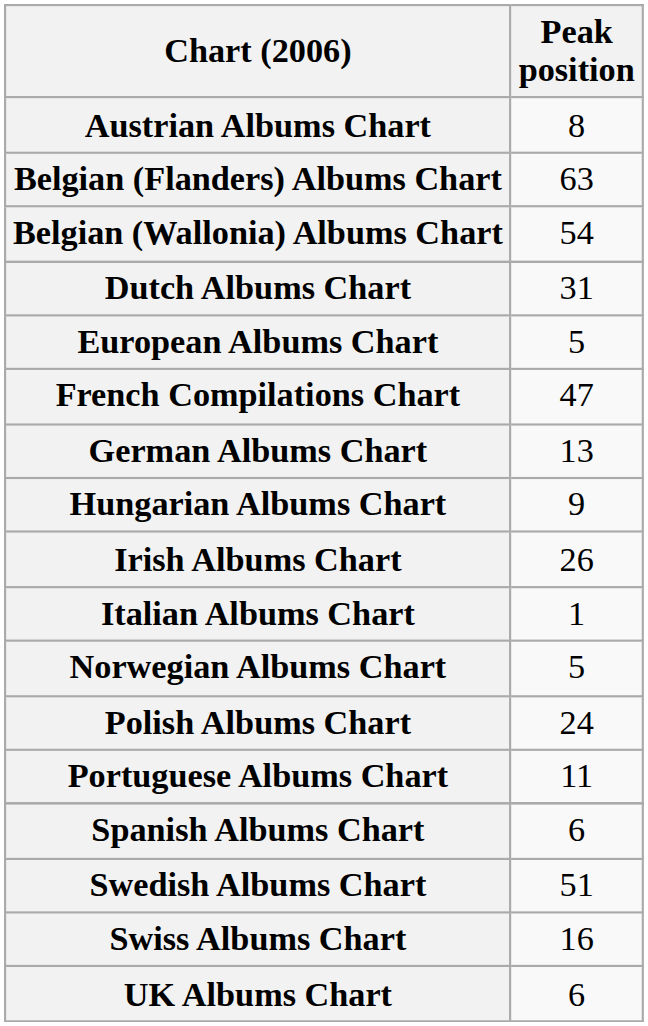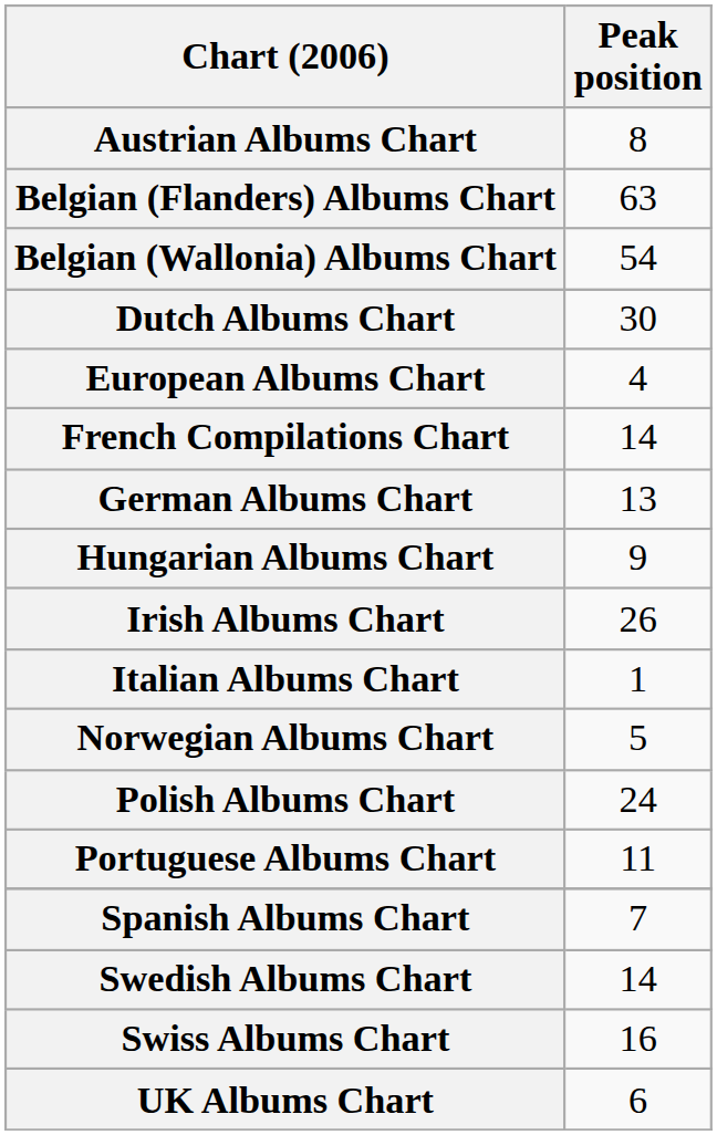Dutch Albums Chart | Peak position: 31 -> 30
European Albums Chart | Peak position: 5 -> 4
French Compilations Chart | Peak position: 47 -> 14
Spanish Albums Chart | Peak position: 6 -> 7
Swedish Albums Chart | Peak position: 51 -> 14
